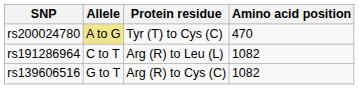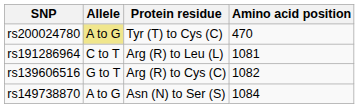rs191286964 | Amino acid position: 1082 -> 1081
+ row: rs149738870 | A to G | Asn (N) to Ser (S) | 1084
